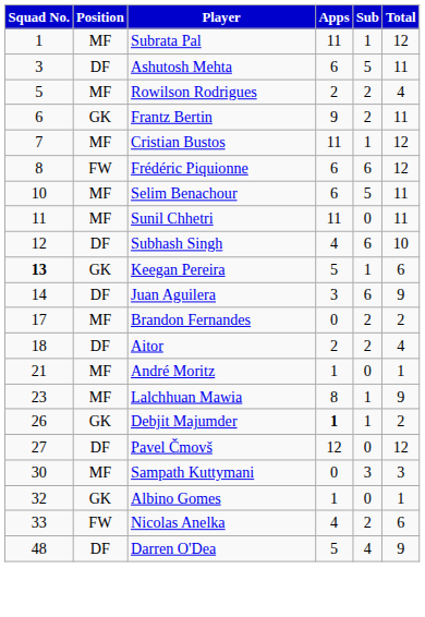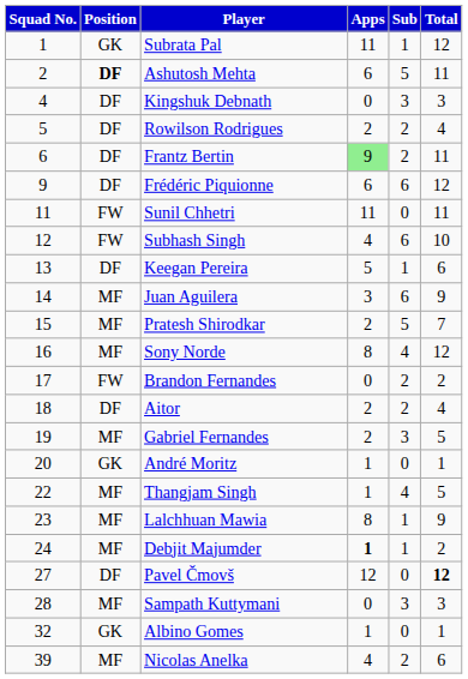Subrata Pal | Position: MF -> GK
Ashutosh Mehta | Squad No.: 3 -> 2
Ashutosh Mehta | Position: normal -> bold
+ row: 4 | DF | Kingshuk Debnath | 0 | 3 | 3
Rowilson Rodrigues | Position: MF -> DF
Frantz Bertin | Position: GK -> DF
Frantz Bertin | Apps: no background -> lightgreen background
- row: 7 | MF | Cristian Bustos | 11 | 1 | 12
Frédéric Piquionne | Squad No.: 8 -> 9
Frédéric Piquionne | Position: FW -> DF
- row: 10 | MF | Selim Benachour | 6 | 5 | 11
Sunil Chhetri | Position: MF -> FW
Subhash Singh | Position: DF -> FW
Keegan Pereira | Squad No.: bold -> normal
Keegan Pereira | Position: GK -> DF
Juan Aguilera | Position: DF -> MF
+ row: 15 | MF | Pratesh Shirodkar | 2 | 5 | 7
+ row: 16 | MF | Sony Norde | 8 | 4 | 12
Brandon Fernandes | Position: MF -> FW
+ row: 19 | MF | Gabriel Fernandes | 2 | 3 | 5
André Moritz | Squad No.: 21 -> 20
André Moritz | Position: MF -> GK
+ row: 22 | MF | Thangjam Singh | 1 | 4 | 5
Debjit Majumder | Squad No.: 26 -> 24
Debjit Majumder | Position: GK -> MF
Pavel Čmovš | Total: normal -> bold
Sampath Kuttymani | Squad No.: 30 -> 28
Nicolas Anelka | Squad No.: 33 -> 39
Nicolas Anelka | Position: FW -> MF
- row: 48 | DF | Darren O'Dea | 5 | 4 | 9
